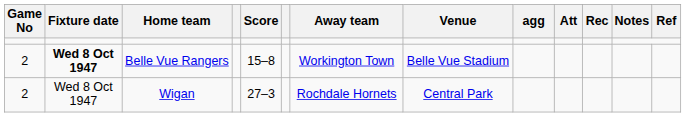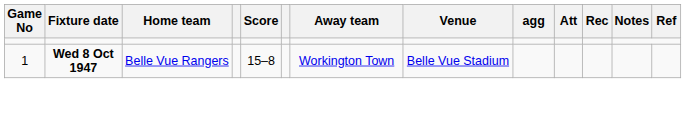Belle Vue Rangers | Game No: 2 -> 1
- row: 2 | Wed 8 Oct 1947 | Wigan | 27–3 | Rochdale Hornets | Central Park
